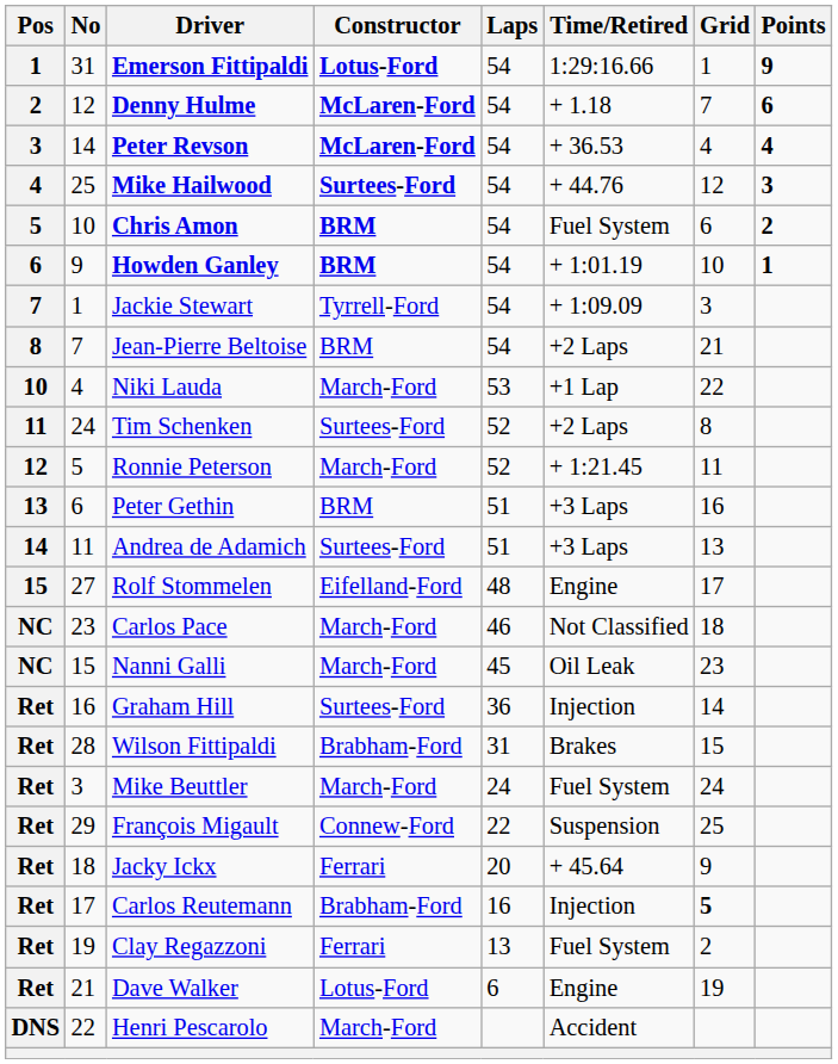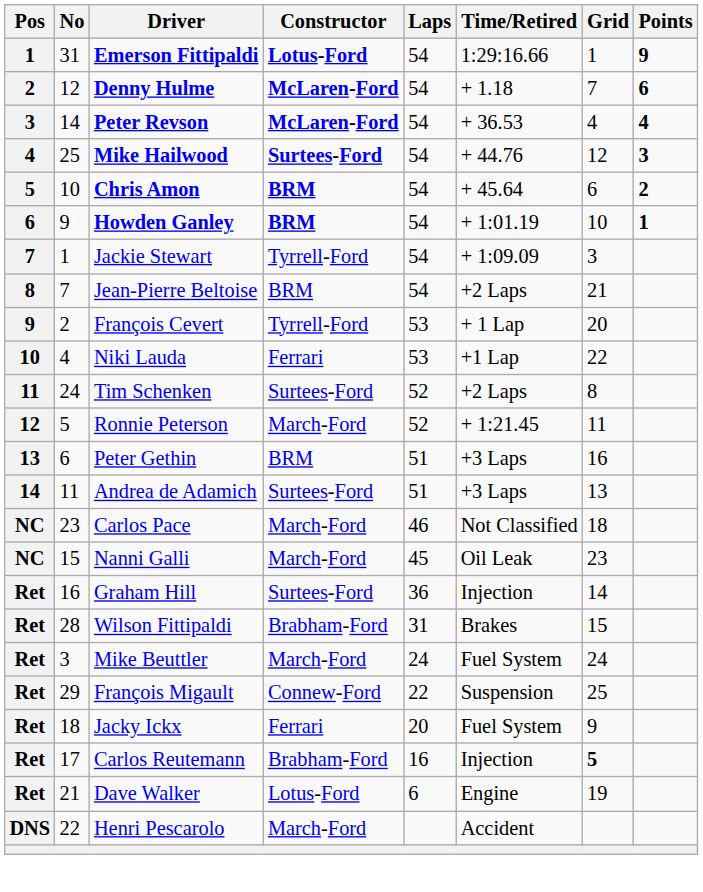Chris Amon | Time/Retired: Fuel System -> + 45.64
+ row: 9 | 2 | François Cevert | Tyrrell-Ford | 53 | + 1 Lap | 20
Niki Lauda | Constructor: March-Ford -> Ferrari
- row: 15 | 27 | Rolf Stommelen | Eifelland-Ford | 48 | Engine | 17
Jacky Ickx | Time/Retired: + 45.64 -> Fuel System
- row: Ret | 19 | Clay Regazzoni | Ferrari | 13 | Fuel System | 2
